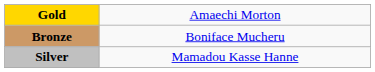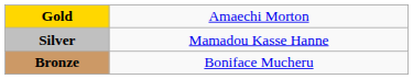rows swapped: Silver <-> Bronze
